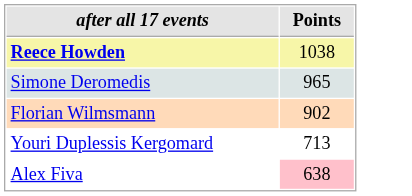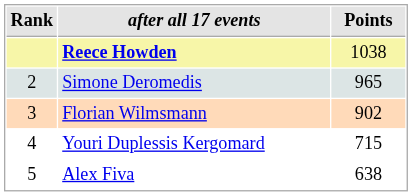+ column: Rank | 2 | 3 | 4 | 5
Youri Duplessis Kergomard | Points: 713 -> 715
Alex Fiva | Points: pink background -> no background
